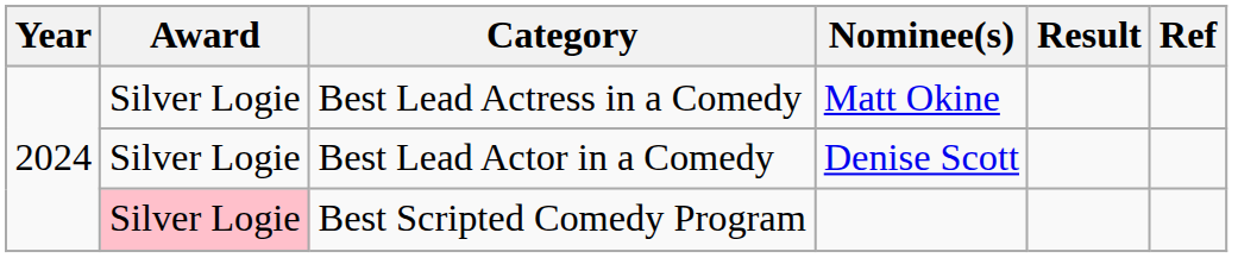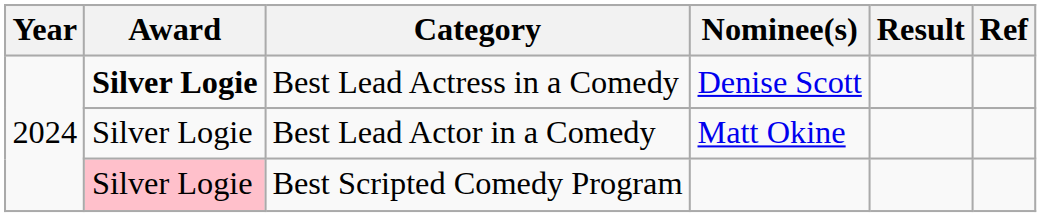Best Lead Actress in a Comedy | Award: normal -> bold
Best Lead Actress in a Comedy | Nominee(s): Matt Okine -> Denise Scott
Best Lead Actor in a Comedy | Nominee(s): Denise Scott -> Matt Okine
